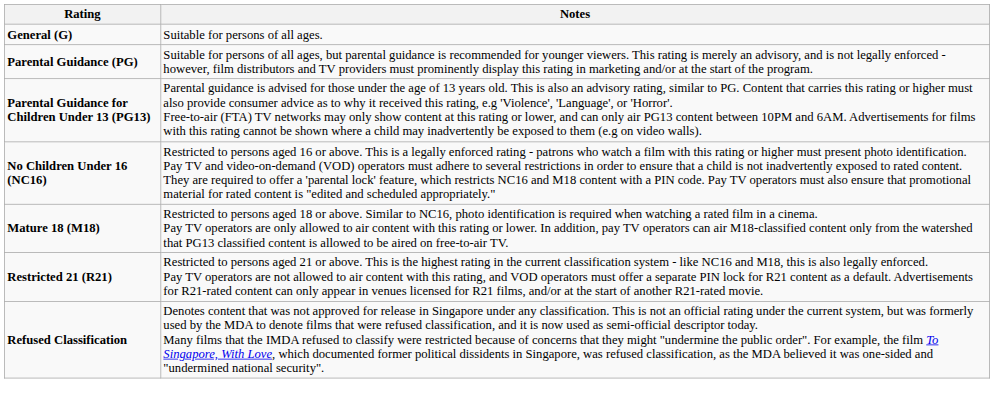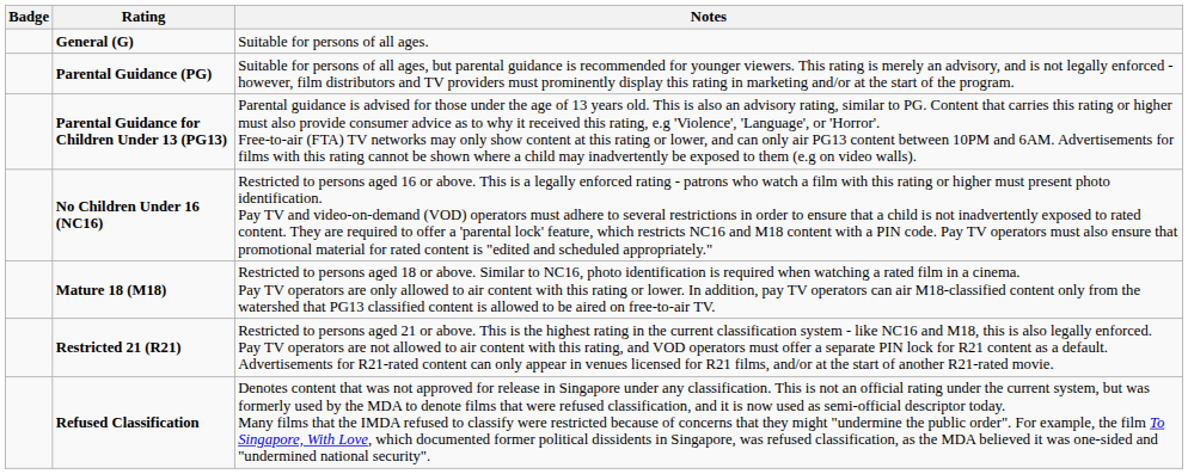+ column: Badge
